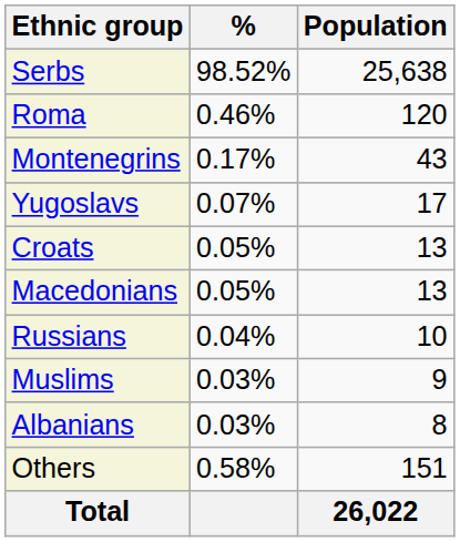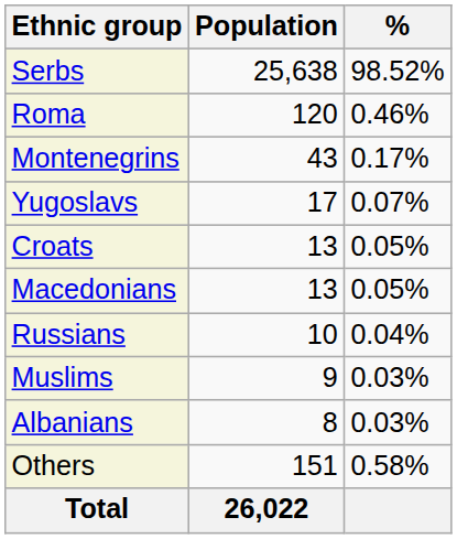columns swapped: Population <-> %
